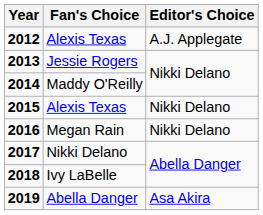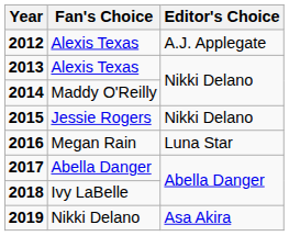2013 | Fan's Choice: Jessie Rogers -> Alexis Texas
2015 | Fan's Choice: Alexis Texas -> Jessie Rogers
2016 | Editor's Choice: Nikki Delano -> Luna Star
2017 | Fan's Choice: Nikki Delano -> Abella Danger
2019 | Fan's Choice: Abella Danger -> Nikki Delano
